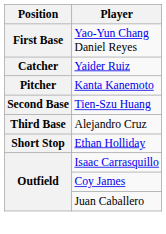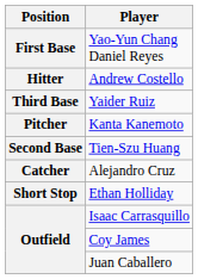+ row: Hitter | Andrew Costello
Yaider Ruiz | Position: Catcher -> Third Base
Alejandro Cruz | Position: Third Base -> Catcher
